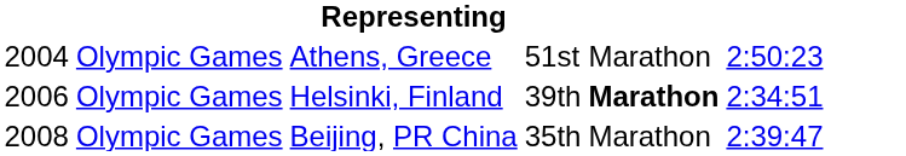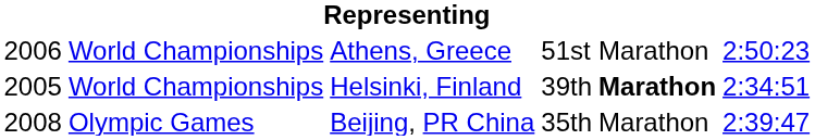Athens, Greece | column 1: 2004 -> 2006
Athens, Greece | column 2: Olympic Games -> World Championships
Helsinki, Finland | column 1: 2006 -> 2005
Helsinki, Finland | column 2: Olympic Games -> World Championships
